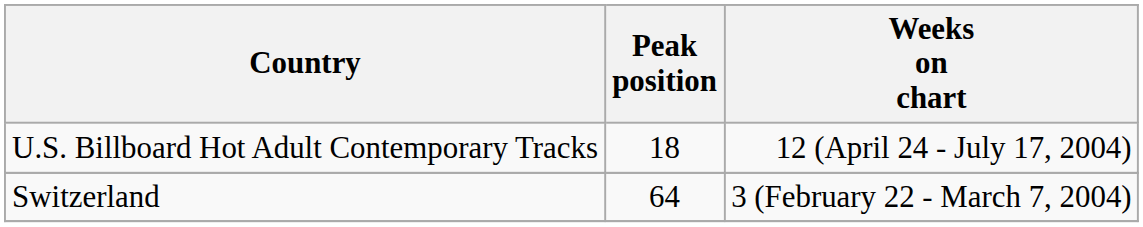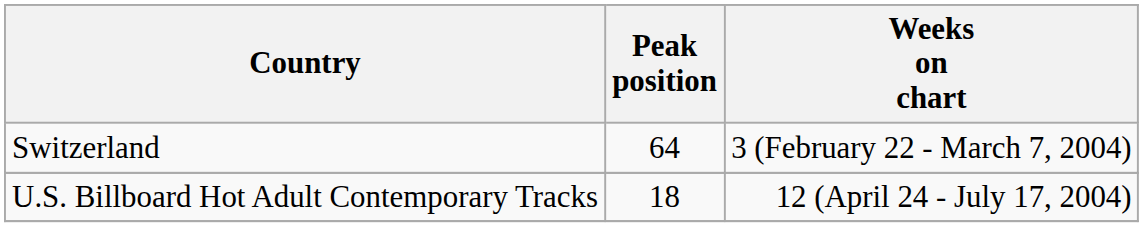rows swapped: U.S. Billboard Hot Adult Contemporary Tracks <-> Switzerland
